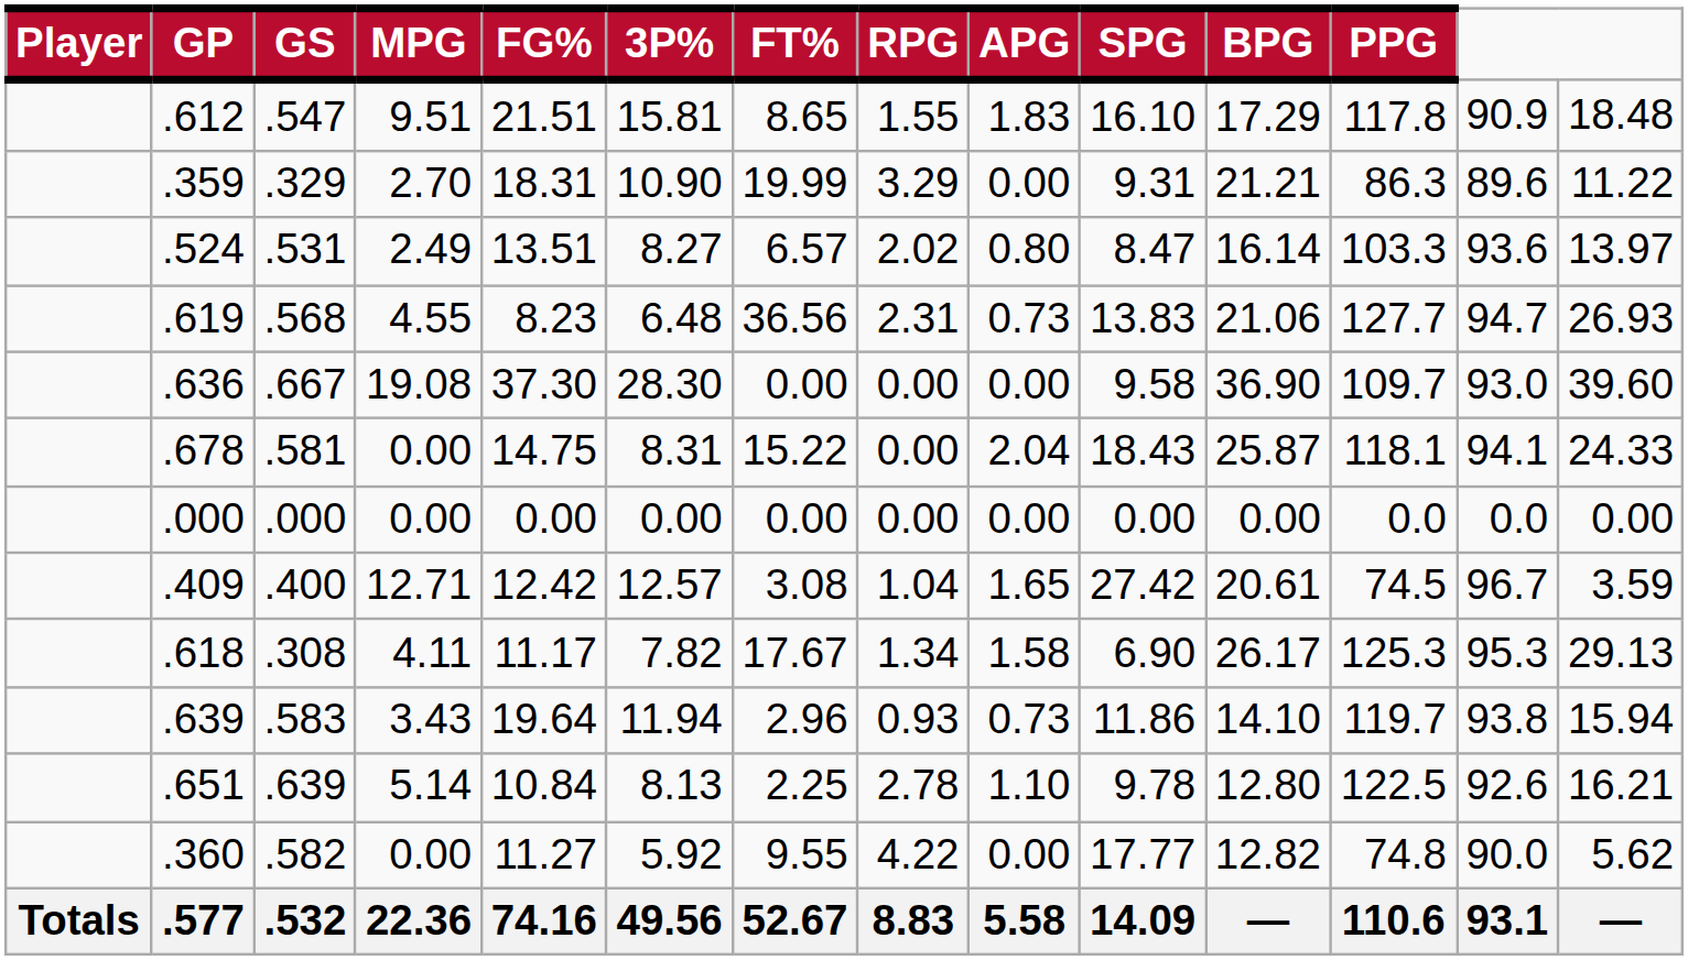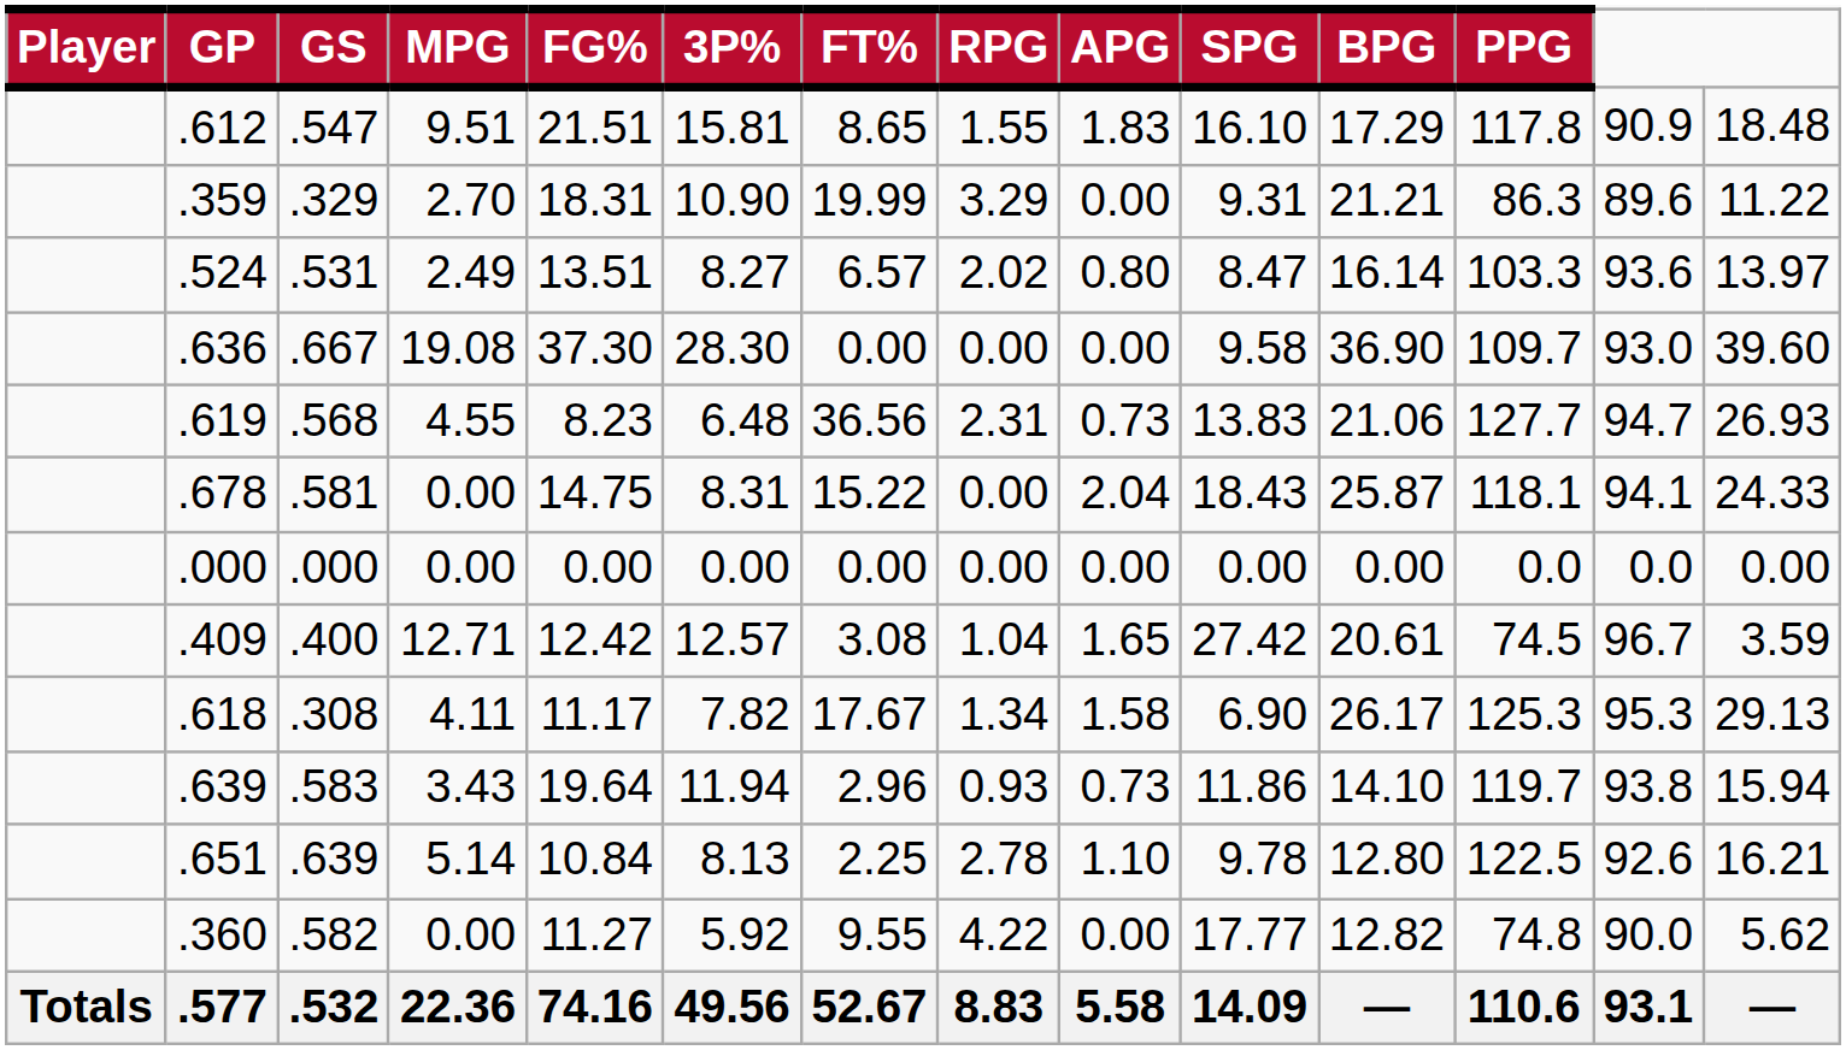rows swapped: .636 <-> .619
